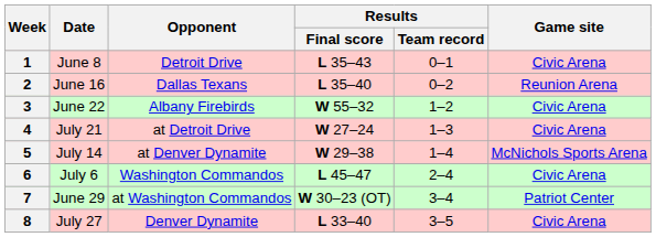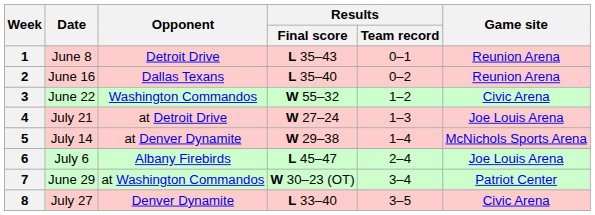1 | Game site: Civic Arena -> Reunion Arena
3 | Opponent: Albany Firebirds -> Washington Commandos
4 | Game site: Civic Arena -> Joe Louis Arena
6 | Opponent: Washington Commandos -> Albany Firebirds
6 | Game site: Civic Arena -> Joe Louis Arena
